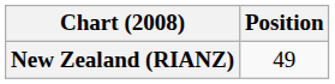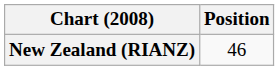New Zealand (RIANZ) | Position: 49 -> 46
